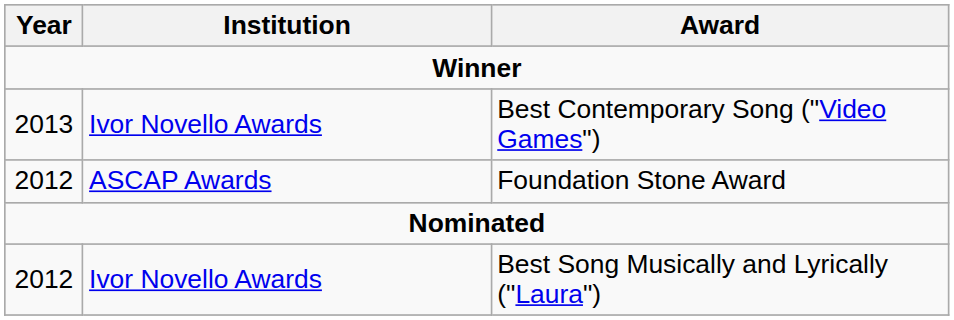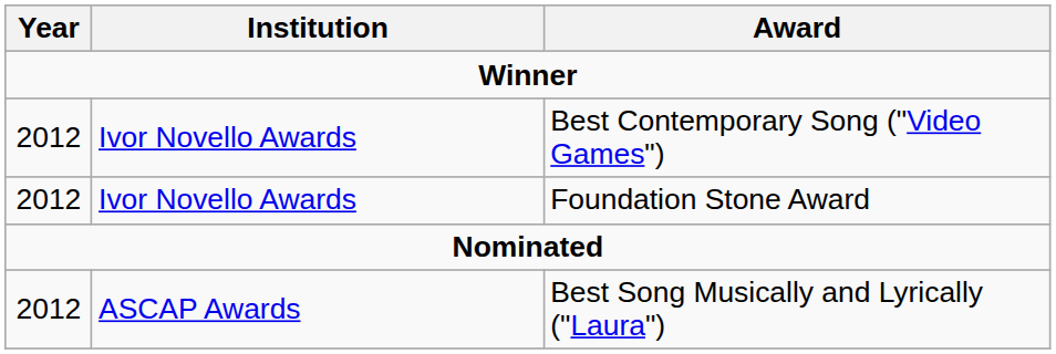Best Contemporary Song ("Video Games") | Year: 2013 -> 2012
Foundation Stone Award | Institution: ASCAP Awards -> Ivor Novello Awards
Best Song Musically and Lyrically ("Laura") | Institution: Ivor Novello Awards -> ASCAP Awards
